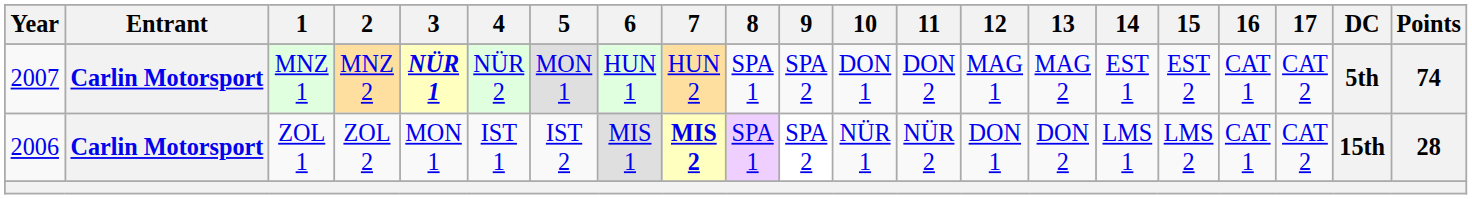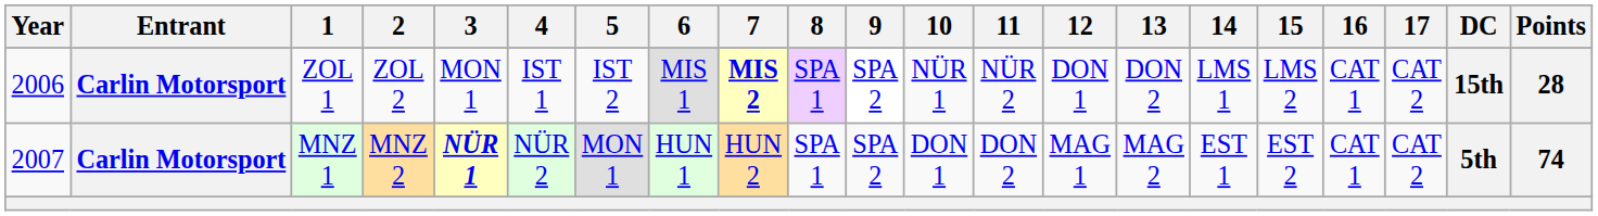rows swapped: ZOL 1 <-> MNZ 1
